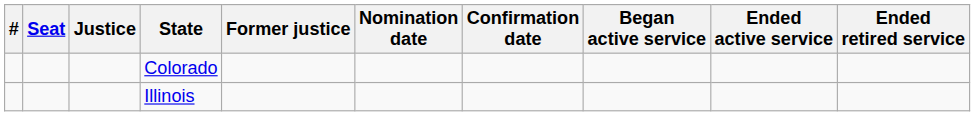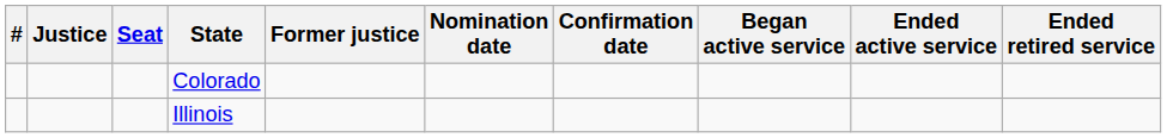columns swapped: Justice <-> Seat
